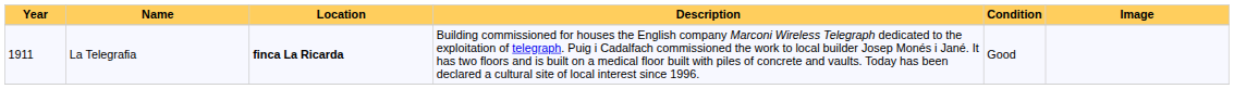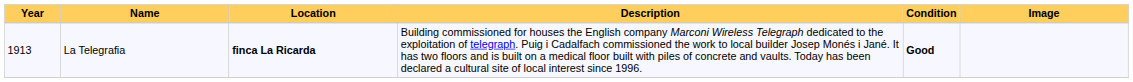La Telegrafia | Year: 1911 -> 1913
La Telegrafia | Condition: normal -> bold
